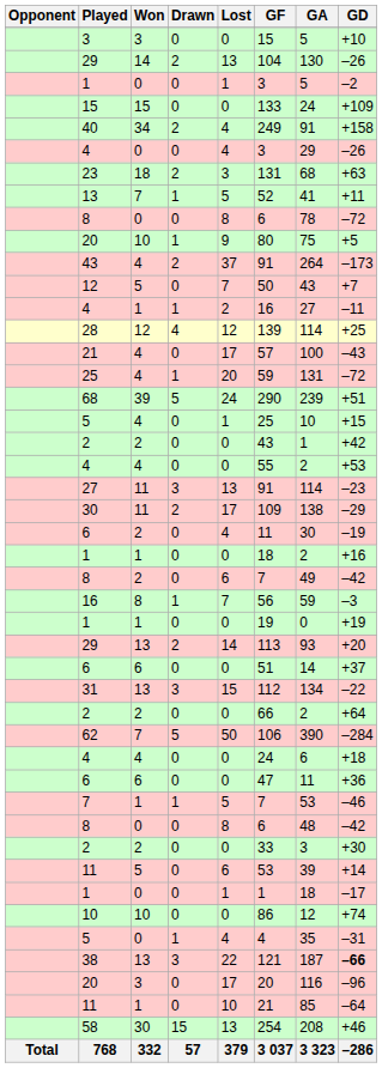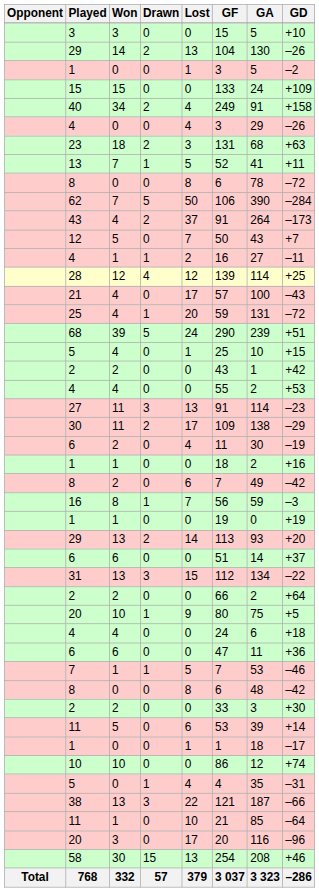rows swapped: 20 / 10 <-> 62
38 | GD: bold -> normal
rows swapped: 20 / 3 <-> 11 / 1
